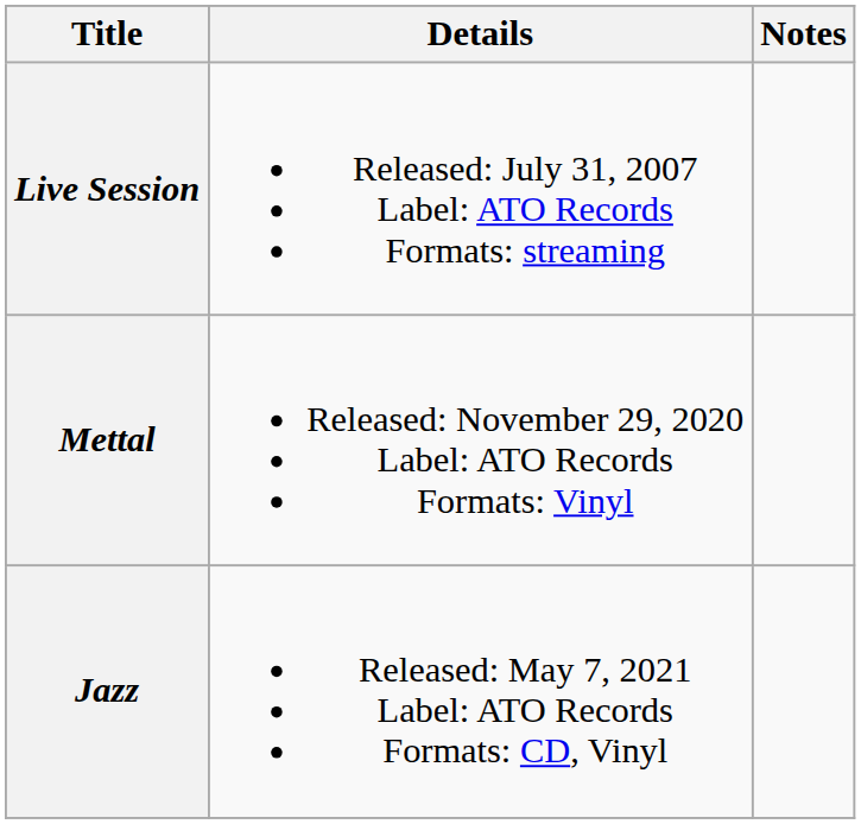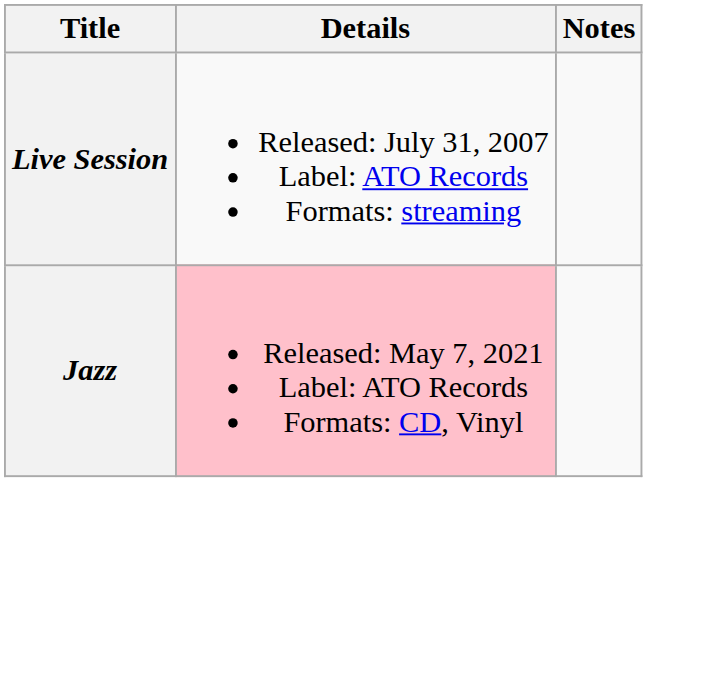- row: Mettal | Released: November 29, 2020 Label: ATO Records Formats: Vinyl
Jazz | Details: no background -> pink background
